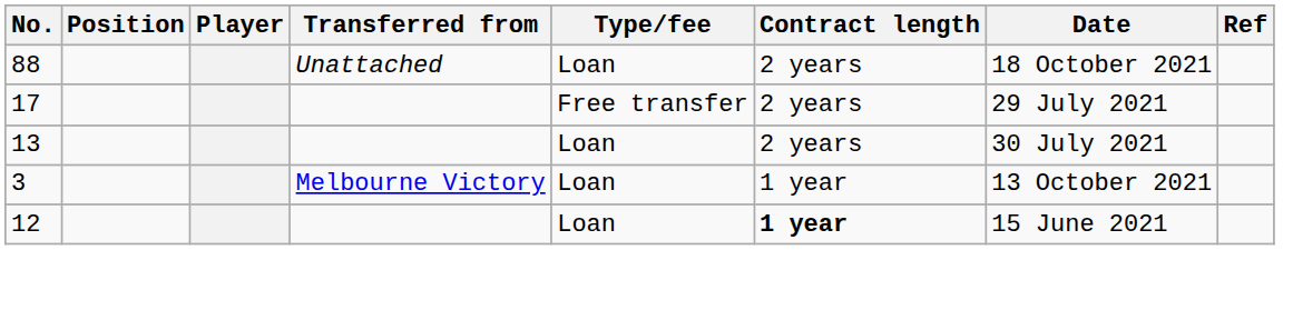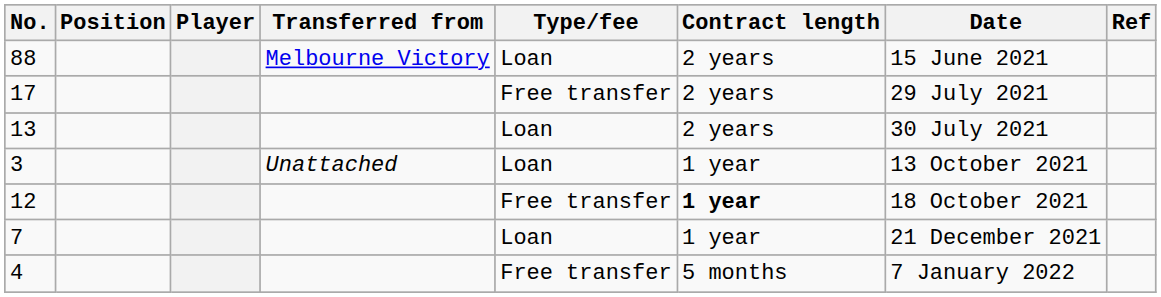88 | Transferred from: Unattached -> Melbourne Victory
88 | Date: 18 October 2021 -> 15 June 2021
3 | Transferred from: Melbourne Victory -> Unattached
12 | Type/fee: Loan -> Free transfer
12 | Date: 15 June 2021 -> 18 October 2021
+ row: 7 | Loan | 1 year | 21 December 2021
+ row: 4 | Free transfer | 5 months | 7 January 2022
